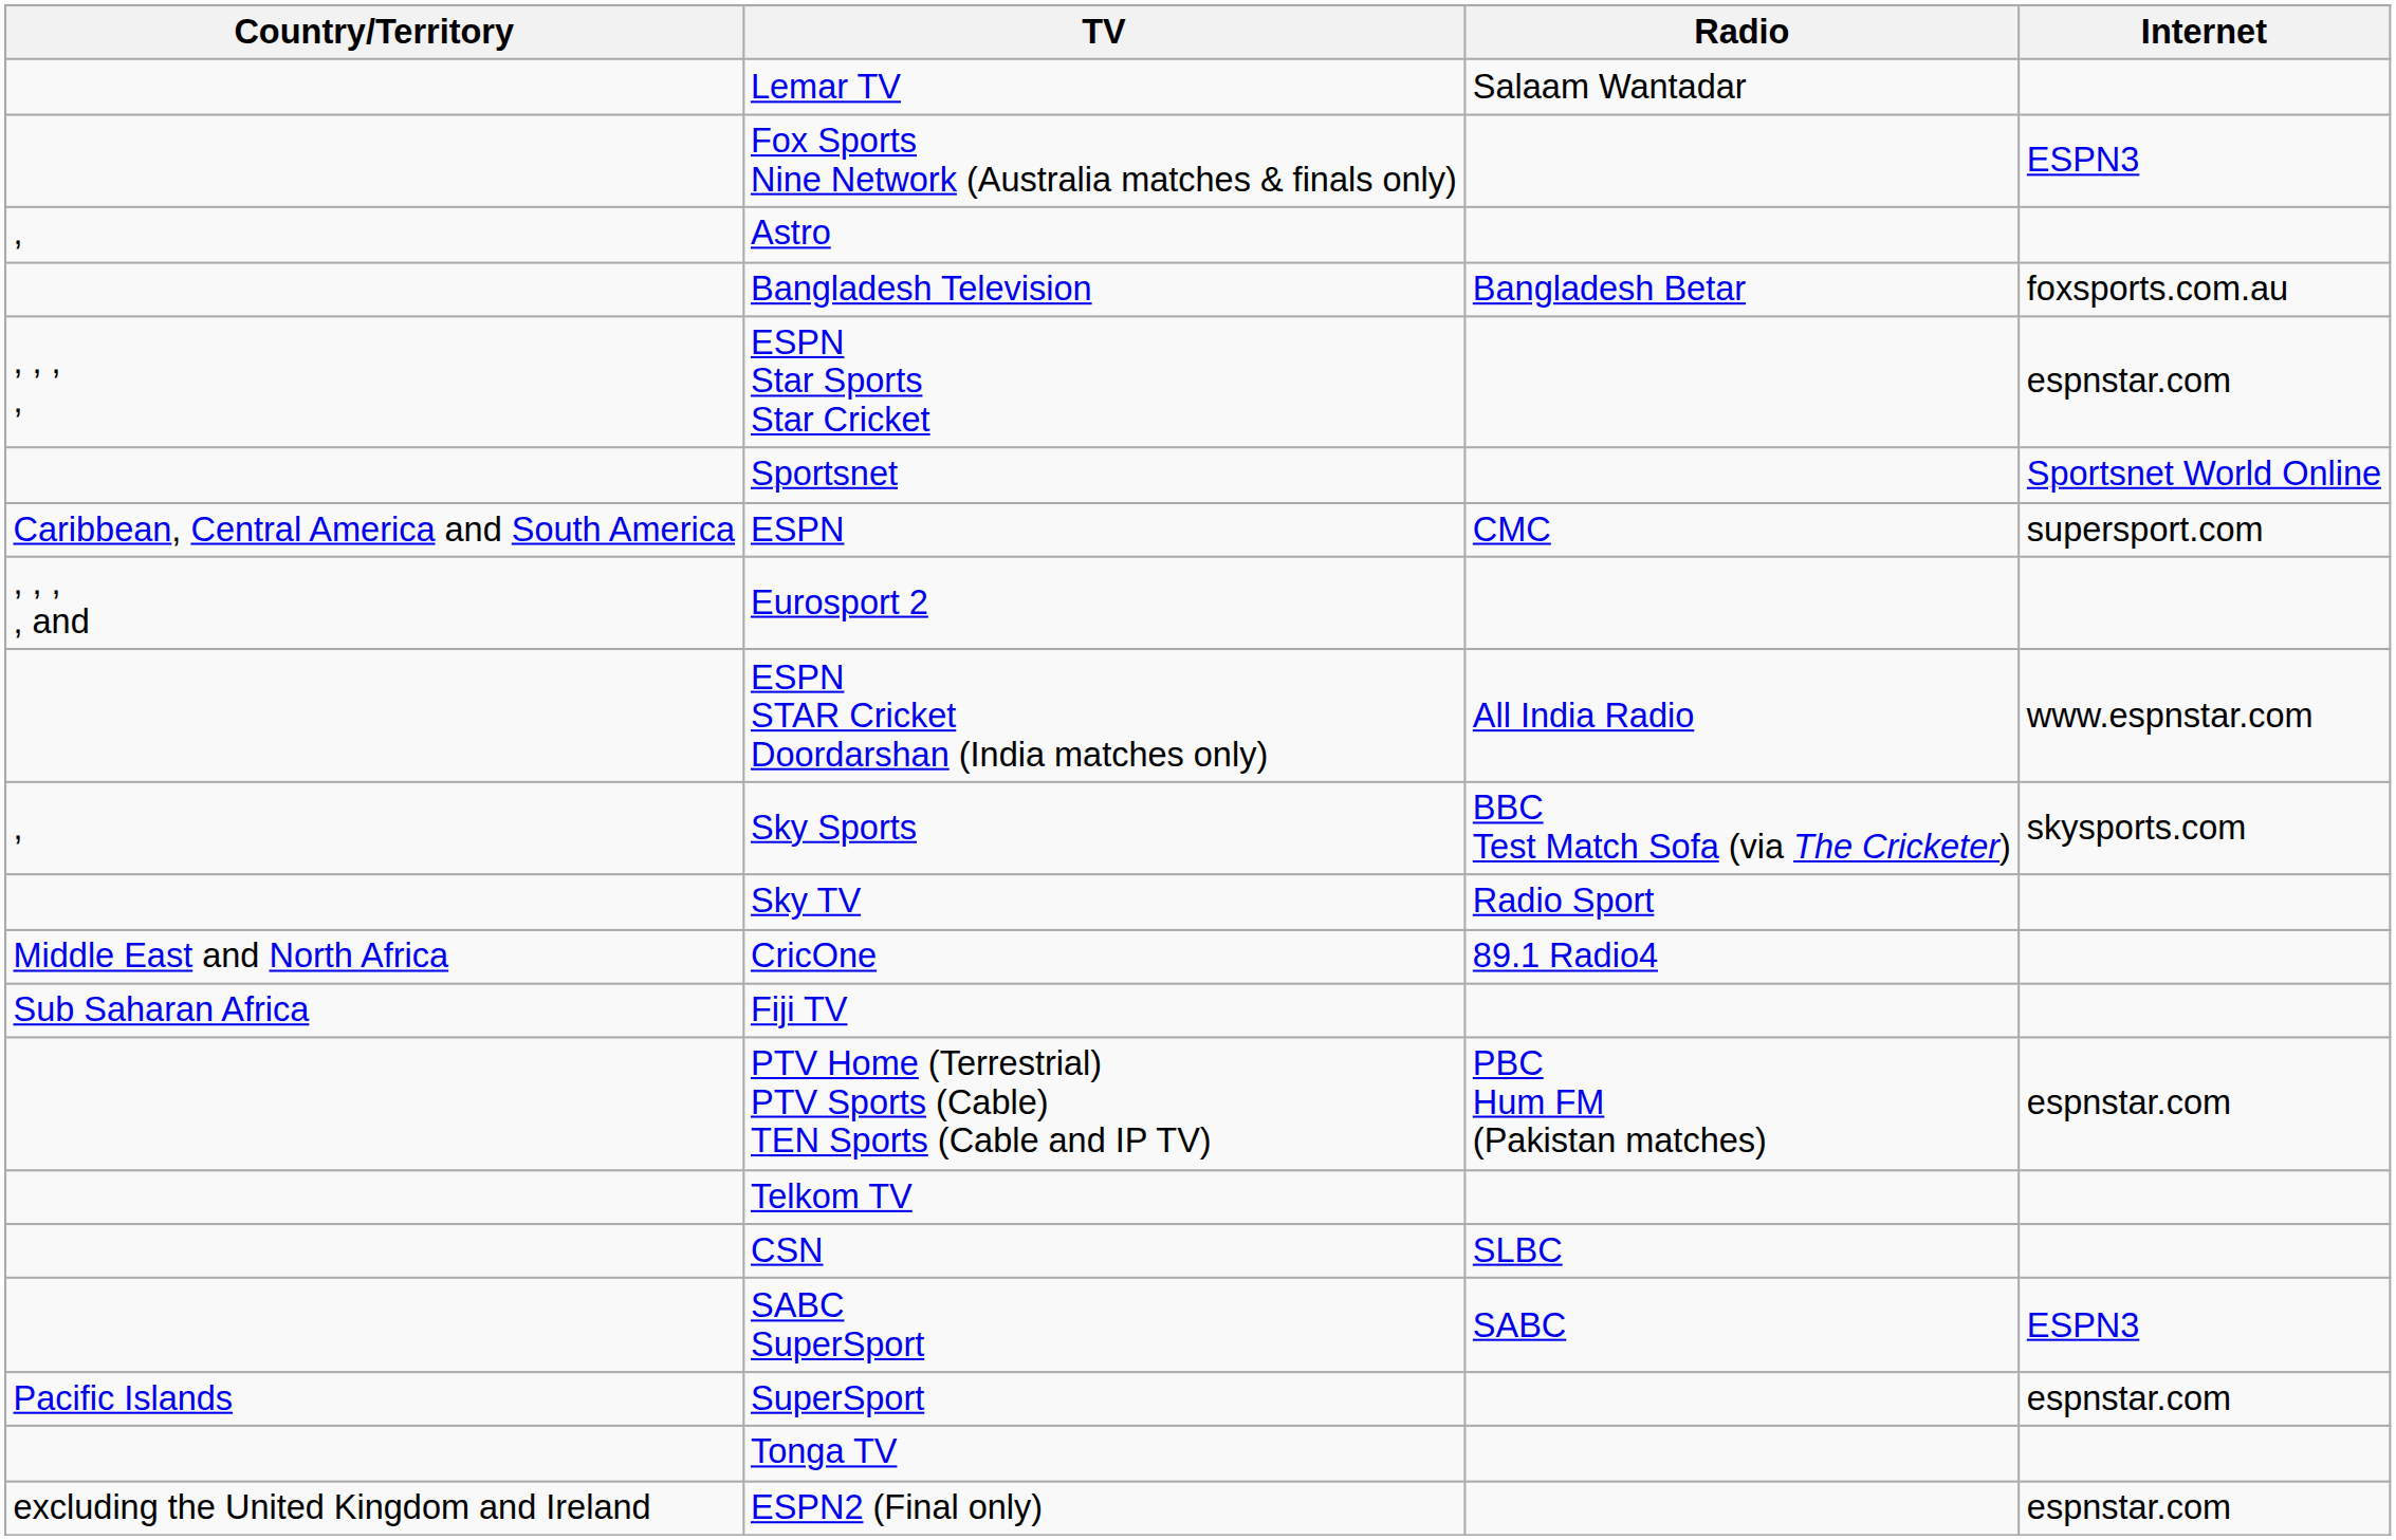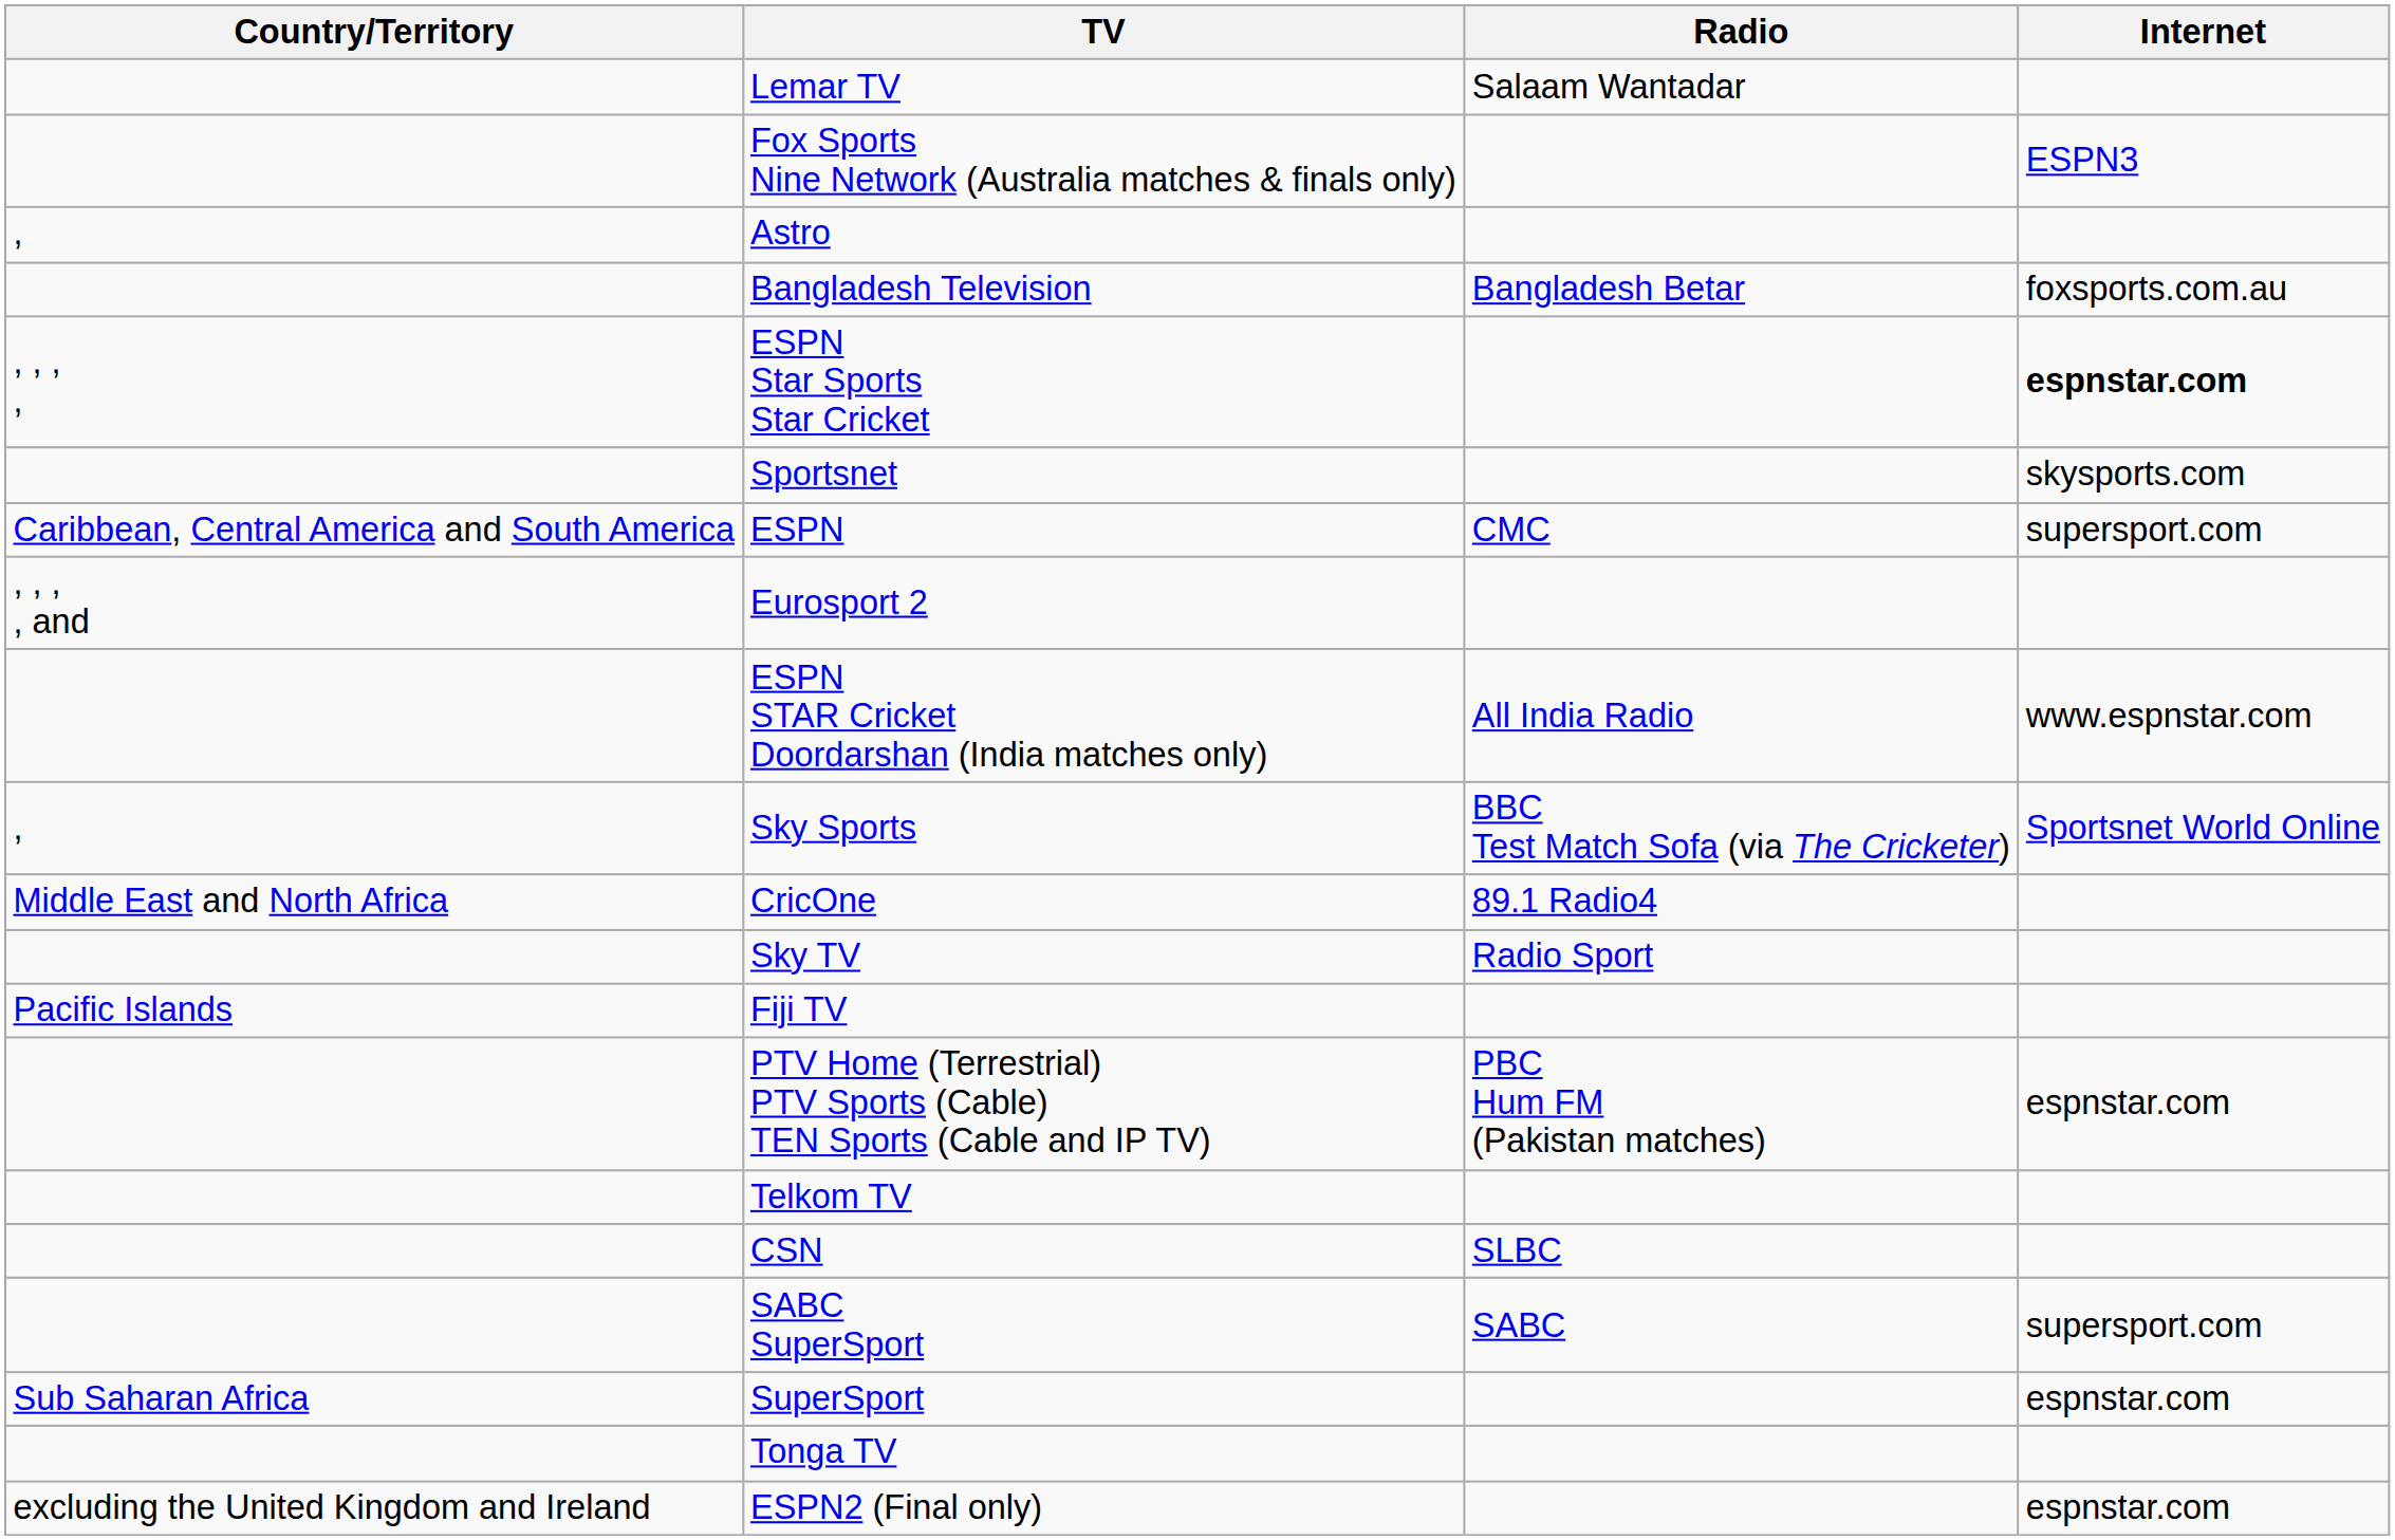ESPN Star Sports Star Cricket | Internet: normal -> bold
Sportsnet | Internet: Sportsnet World Online -> skysports.com
Sky Sports | Internet: skysports.com -> Sportsnet World Online
rows swapped: CricOne <-> Sky TV
Fiji TV | Country/Territory: Sub Saharan Africa -> Pacific Islands
SABC SuperSport | Internet: ESPN3 -> supersport.com
SuperSport | Country/Territory: Pacific Islands -> Sub Saharan Africa
